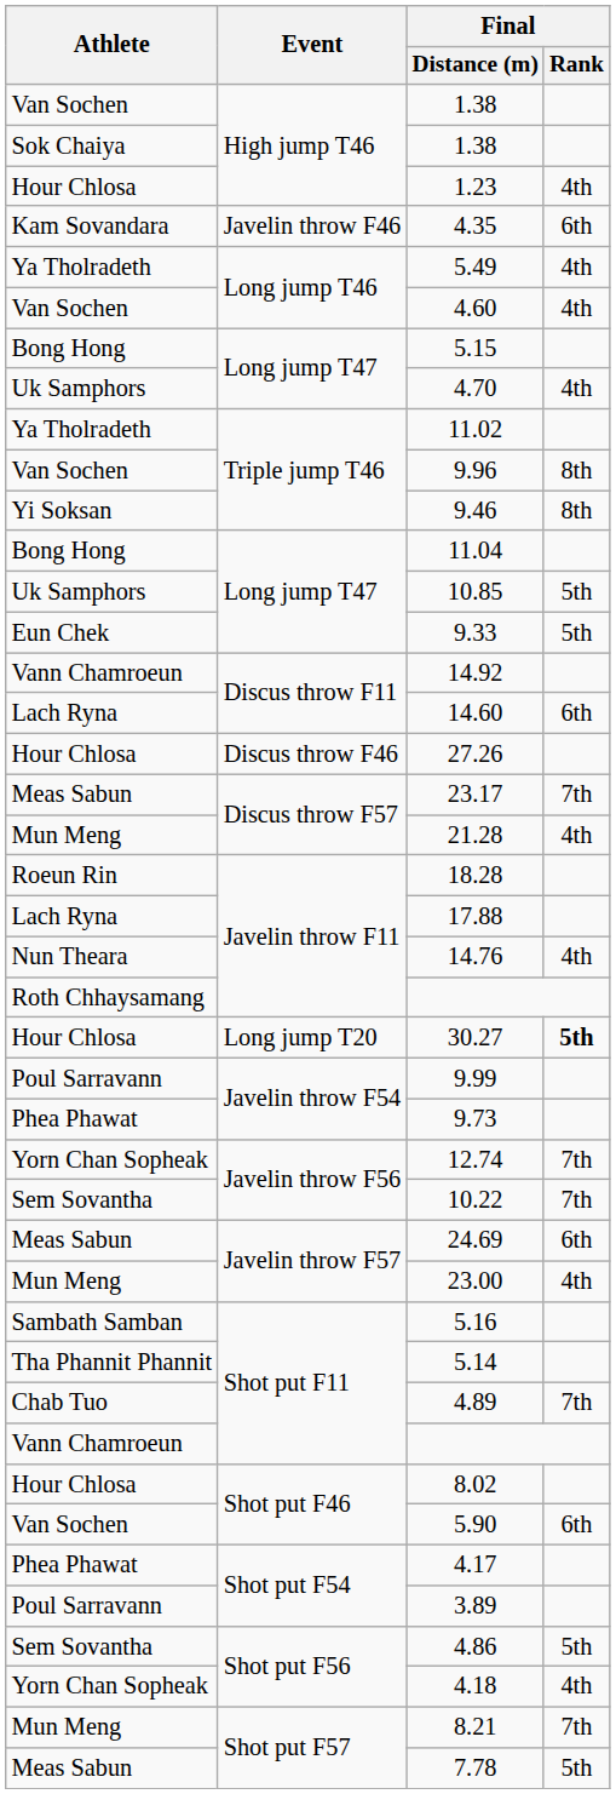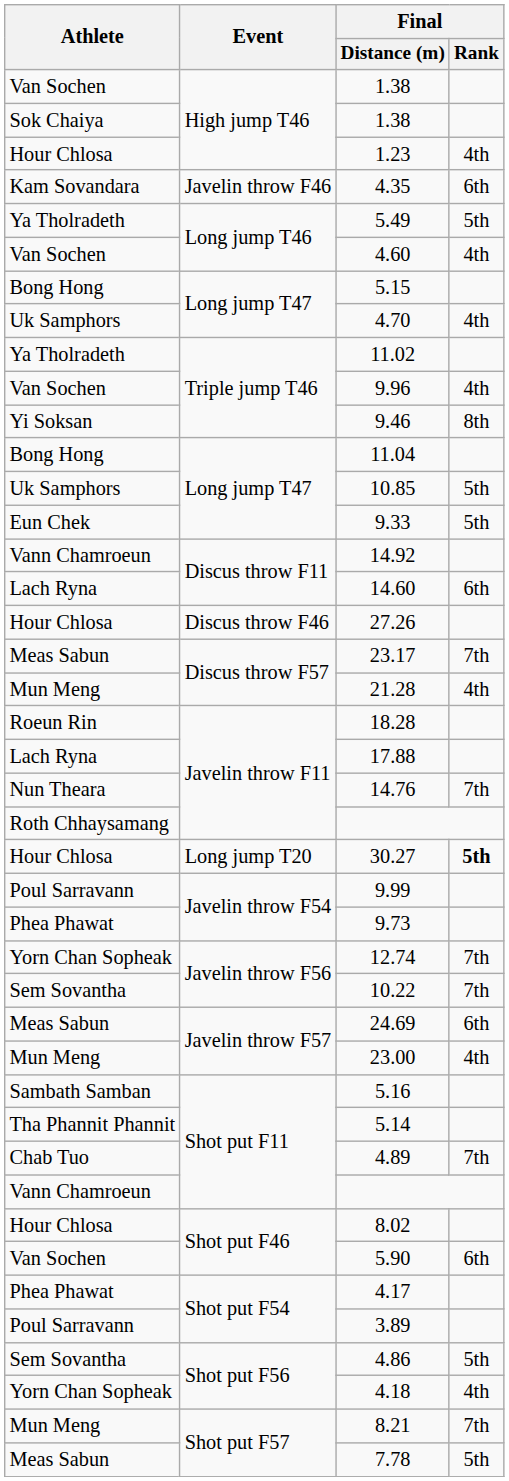5.49 | Final / Rank: 4th -> 5th
9.96 | Final / Rank: 8th -> 4th
14.76 | Final / Rank: 4th -> 7th
